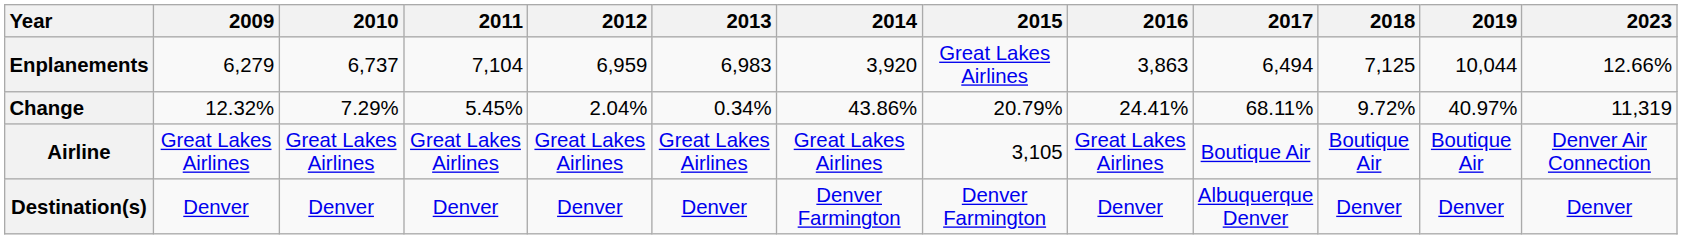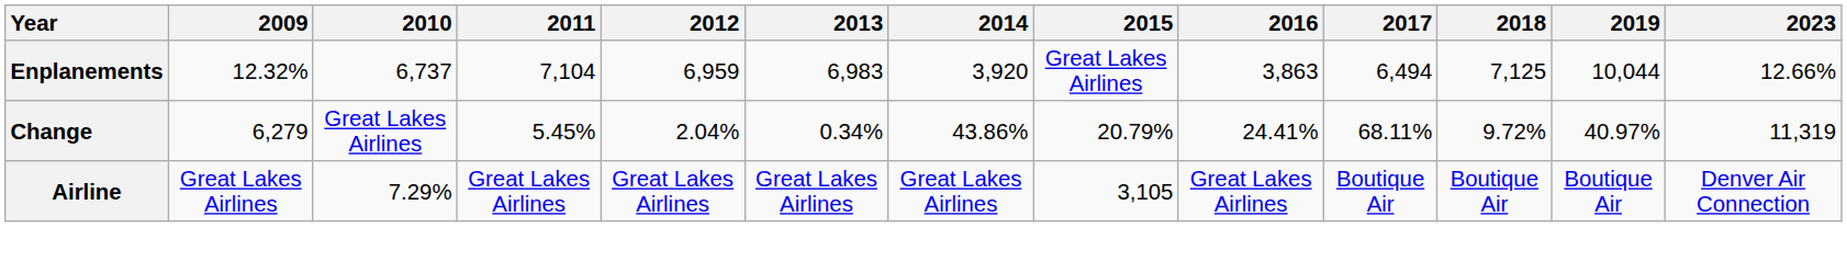Enplanements | 2009: 6,279 -> 12.32%
Change | 2009: 12.32% -> 6,279
Change | 2010: 7.29% -> Great Lakes Airlines
Airline | 2010: Great Lakes Airlines -> 7.29%
- row: Destination(s) | Denver | Denver | Denver | Denver | Denver | Denver Farmington | Denver Farmington | Denver | Albuquerque Denver | Denver | Denver | Denver
